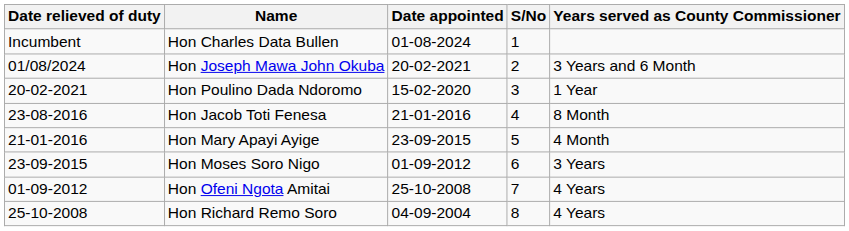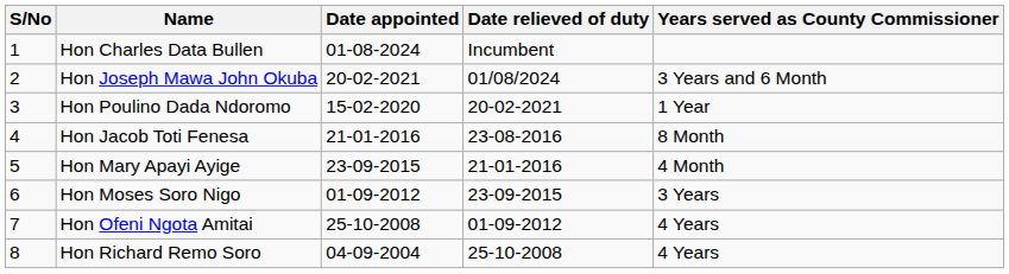columns swapped: S/No <-> Date relieved of duty
